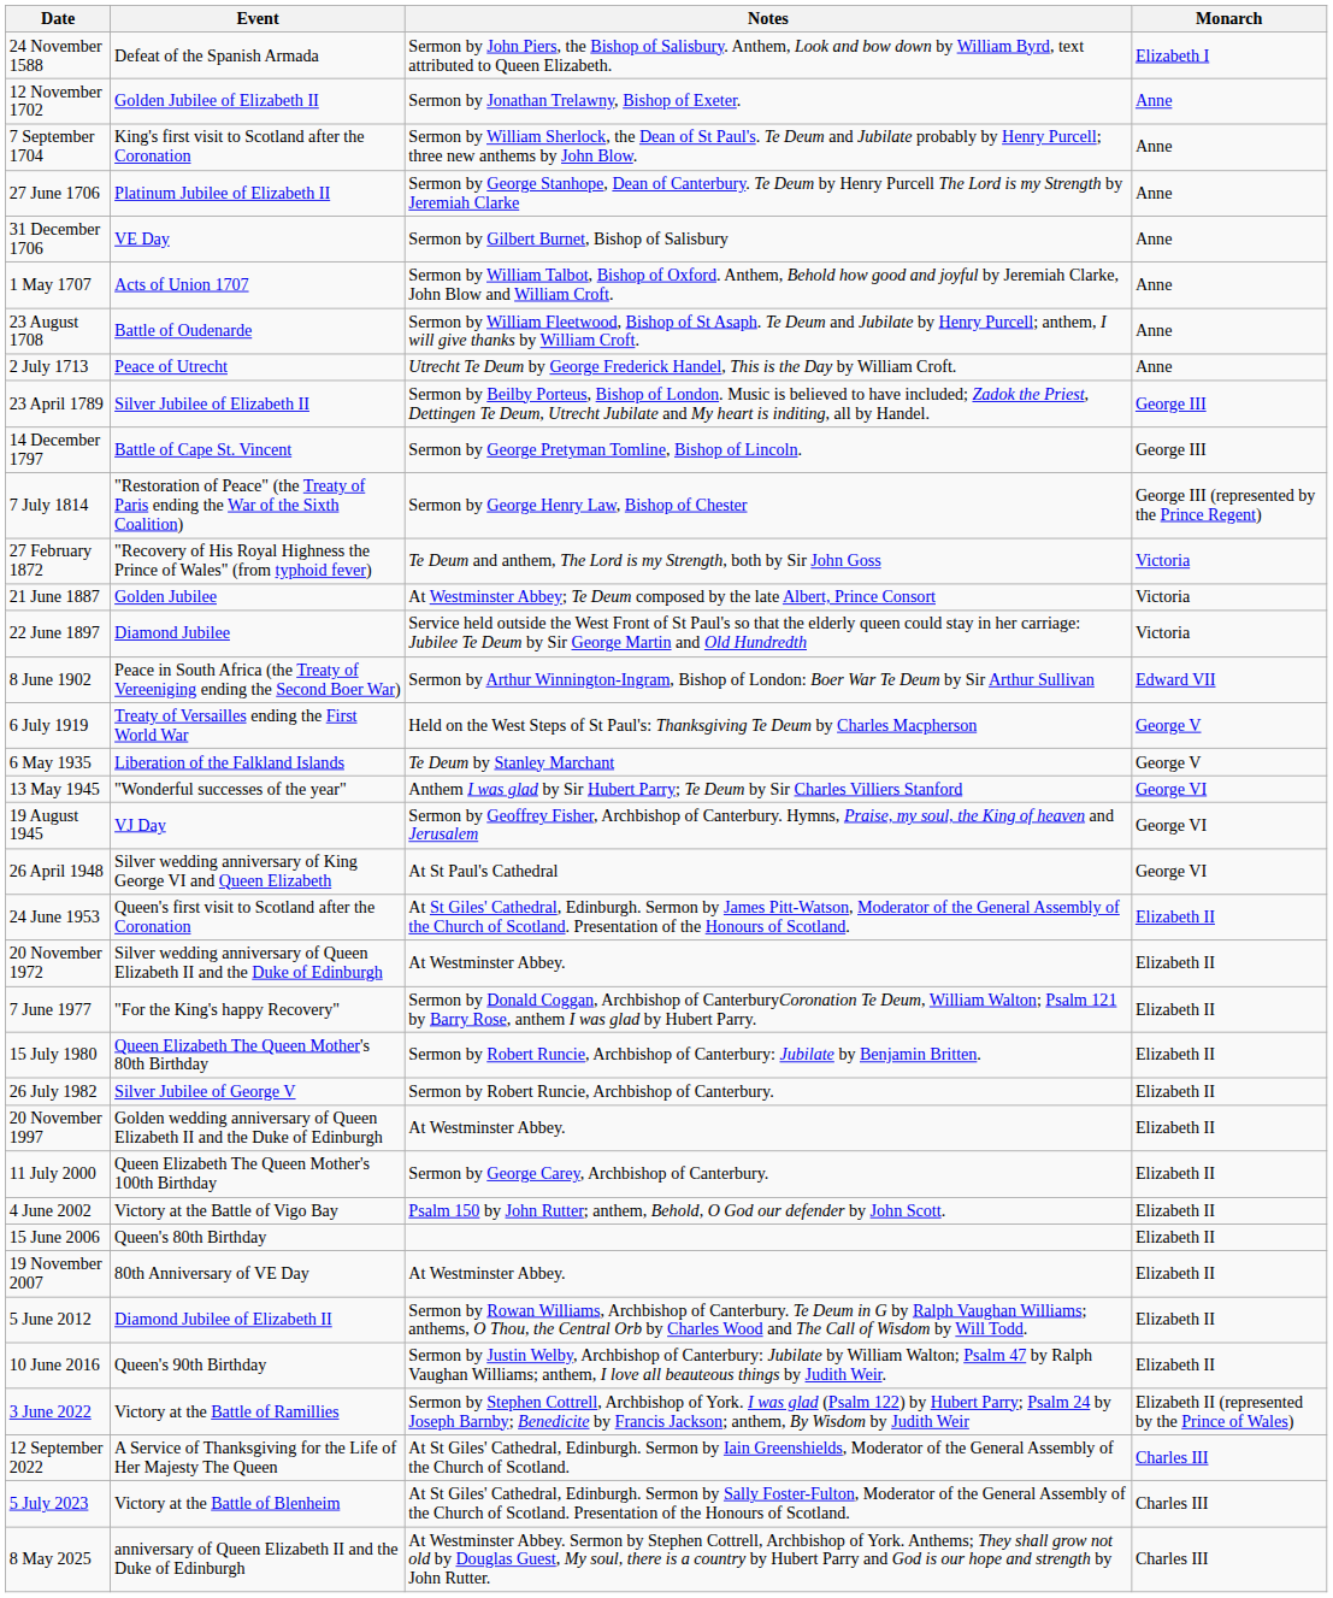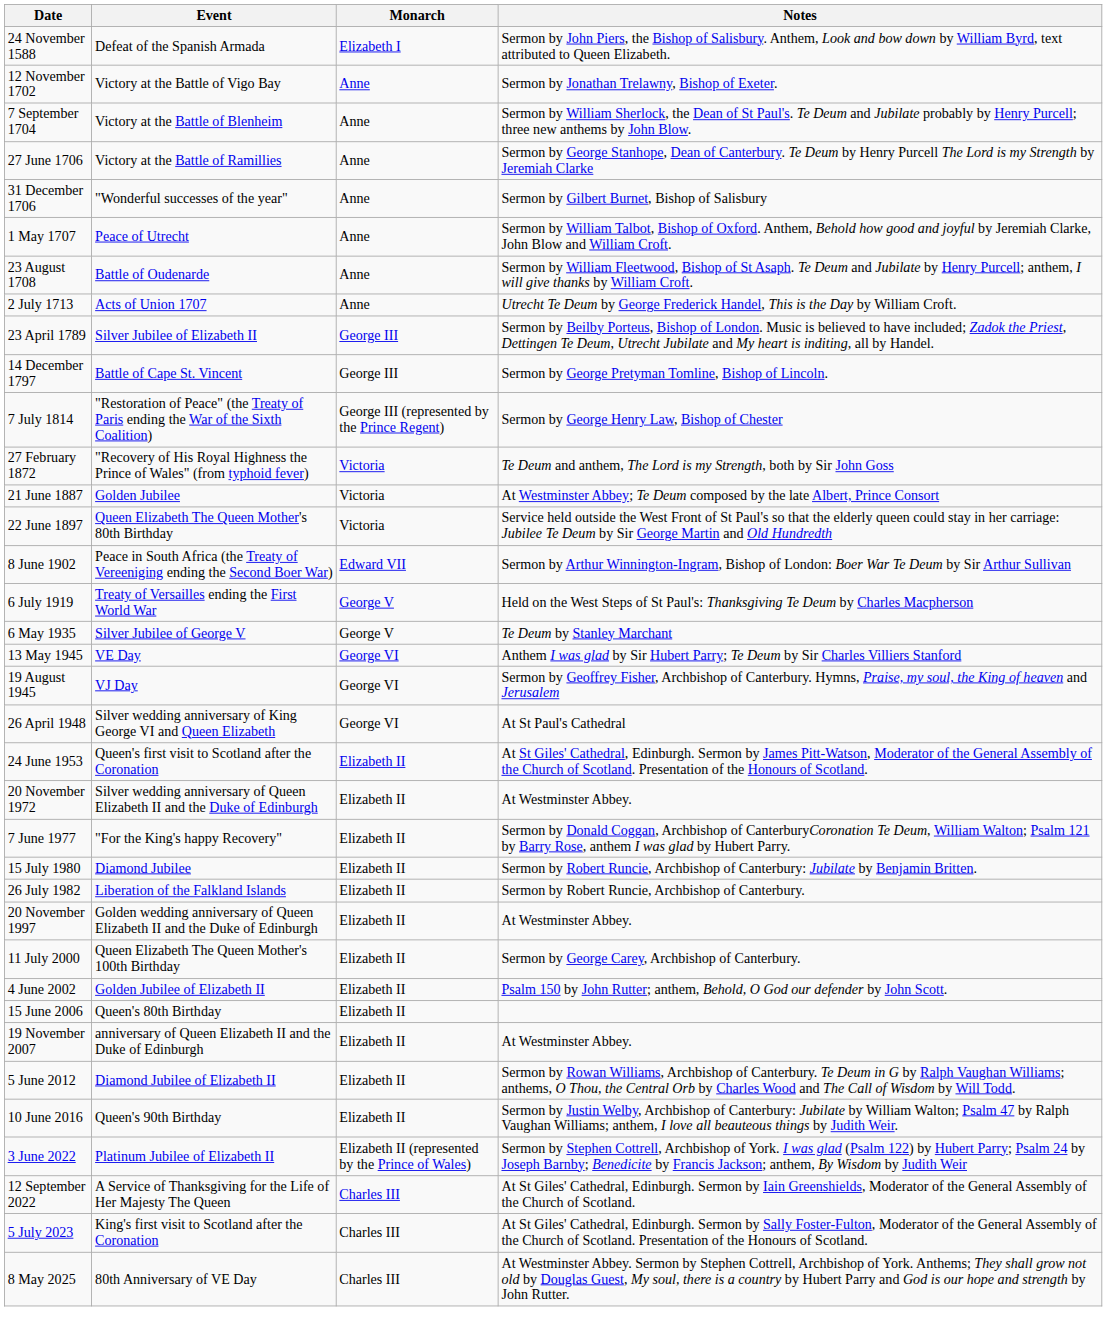columns swapped: Monarch <-> Notes
12 November 1702 | Event: Golden Jubilee of Elizabeth II -> Victory at the Battle of Vigo Bay
7 September 1704 | Event: King's first visit to Scotland after the Coronation -> Victory at the Battle of Blenheim
27 June 1706 | Event: Platinum Jubilee of Elizabeth II -> Victory at the Battle of Ramillies
31 December 1706 | Event: VE Day -> "Wonderful successes of the year"
1 May 1707 | Event: Acts of Union 1707 -> Peace of Utrecht
2 July 1713 | Event: Peace of Utrecht -> Acts of Union 1707
22 June 1897 | Event: Diamond Jubilee -> Queen Elizabeth The Queen Mother's 80th Birthday
6 May 1935 | Event: Liberation of the Falkland Islands -> Silver Jubilee of George V
13 May 1945 | Event: "Wonderful successes of the year" -> VE Day
15 July 1980 | Event: Queen Elizabeth The Queen Mother's 80th Birthday -> Diamond Jubilee
26 July 1982 | Event: Silver Jubilee of George V -> Liberation of the Falkland Islands
4 June 2002 | Event: Victory at the Battle of Vigo Bay -> Golden Jubilee of Elizabeth II
19 November 2007 | Event: 80th Anniversary of VE Day -> anniversary of Queen Elizabeth II and the Duke of Edinburgh
3 June 2022 | Event: Victory at the Battle of Ramillies -> Platinum Jubilee of Elizabeth II
5 July 2023 | Event: Victory at the Battle of Blenheim -> King's first visit to Scotland after the Coronation
8 May 2025 | Event: anniversary of Queen Elizabeth II and the Duke of Edinburgh -> 80th Anniversary of VE Day
